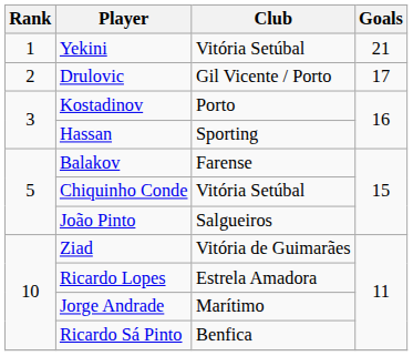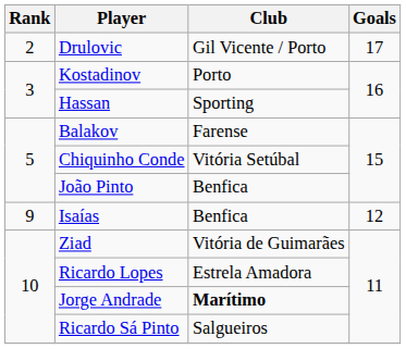- row: 1 | Yekini | Vitória Setúbal | 21
João Pinto | Club: Salgueiros -> Benfica
+ row: 9 | Isaías | Benfica | 12
Jorge Andrade | Club: normal -> bold
Ricardo Sá Pinto | Club: Benfica -> Salgueiros
